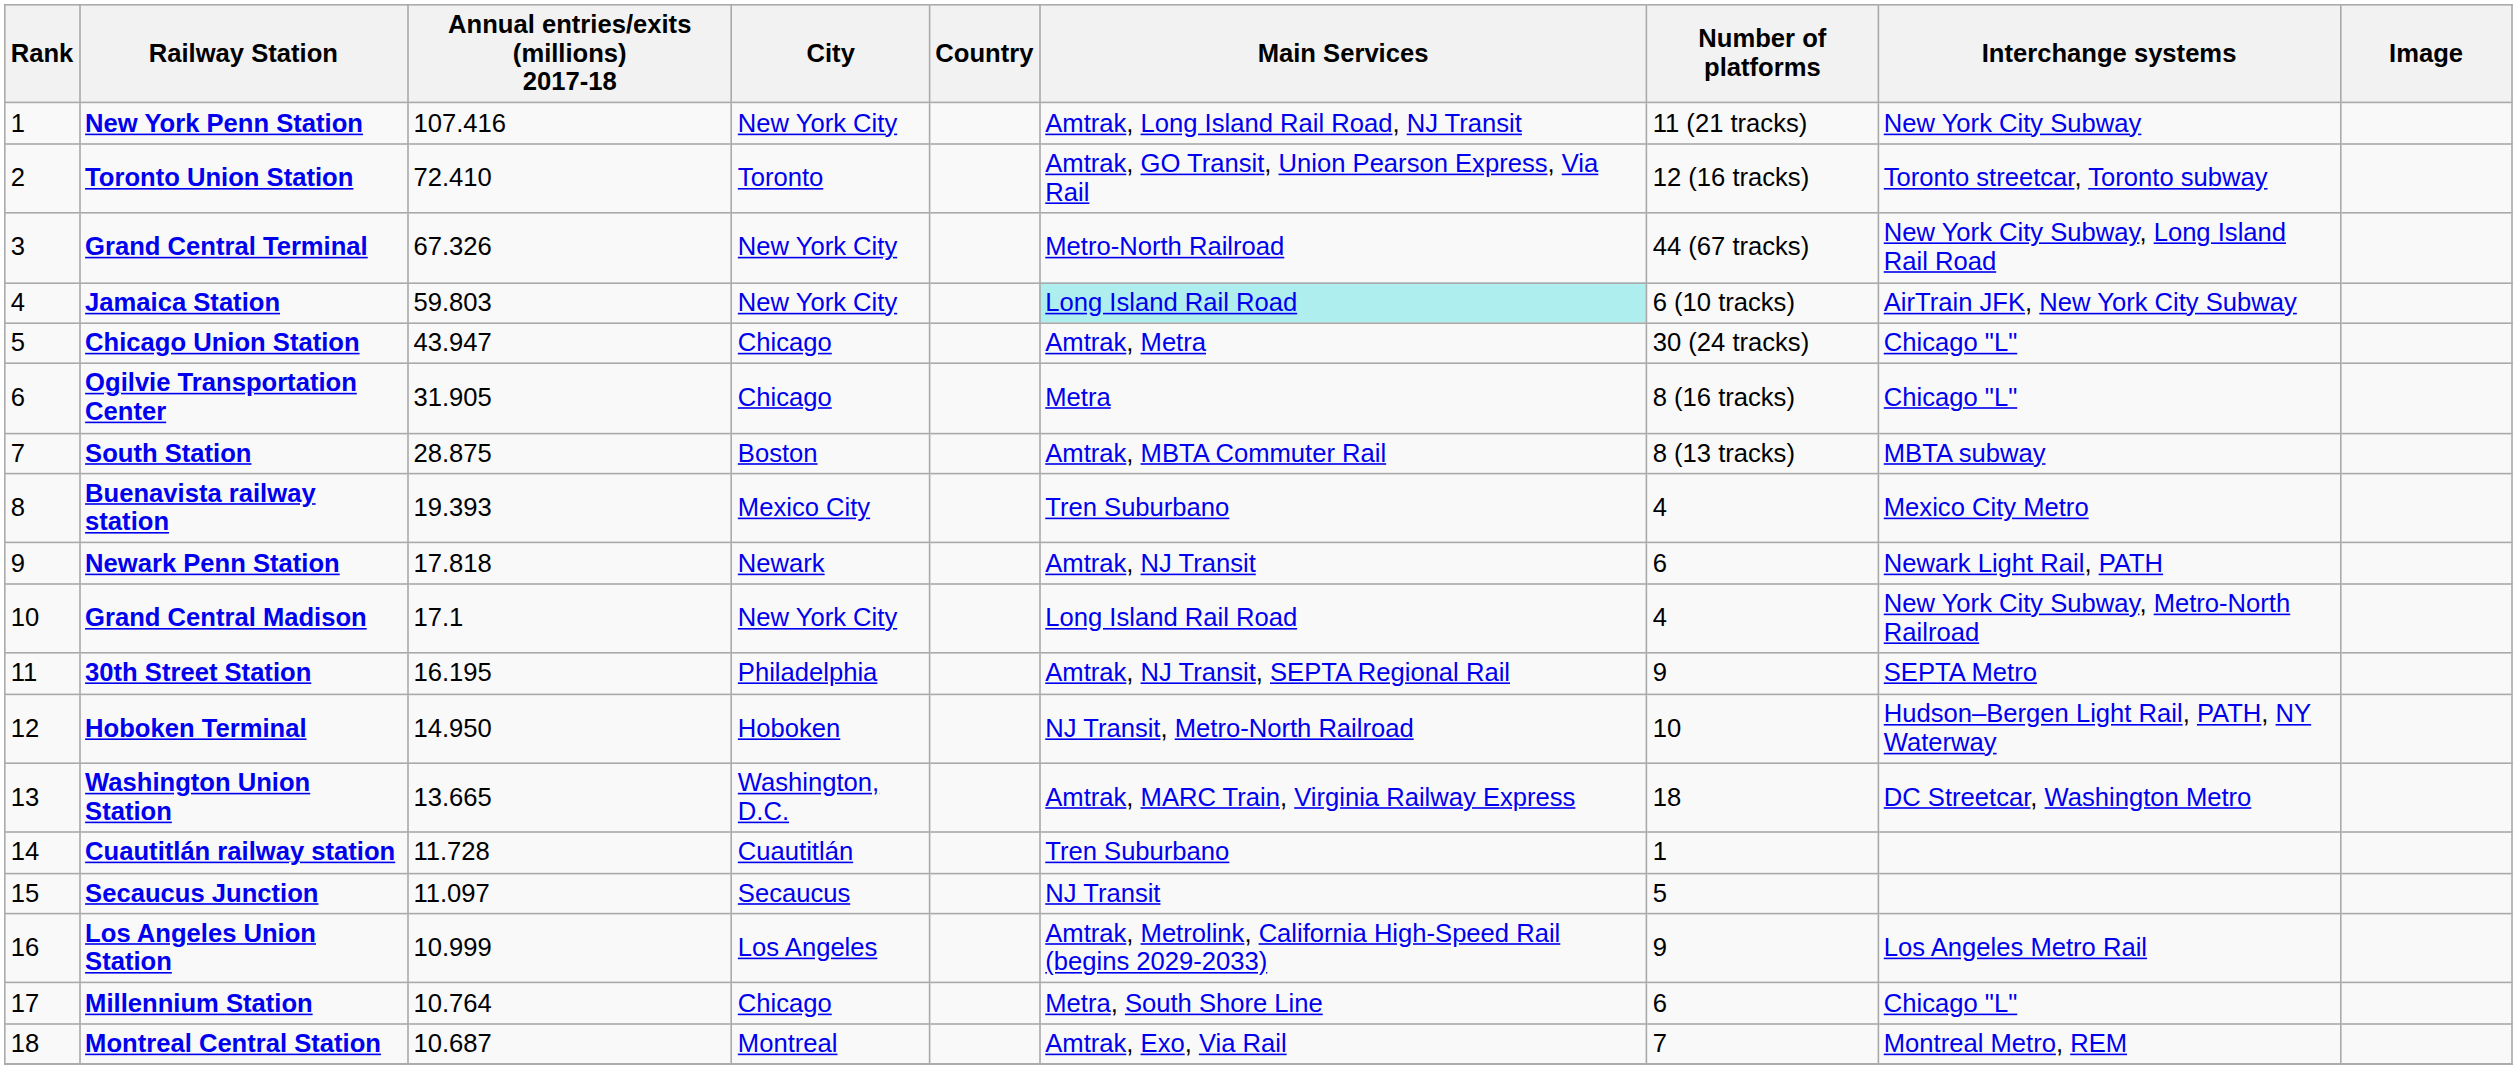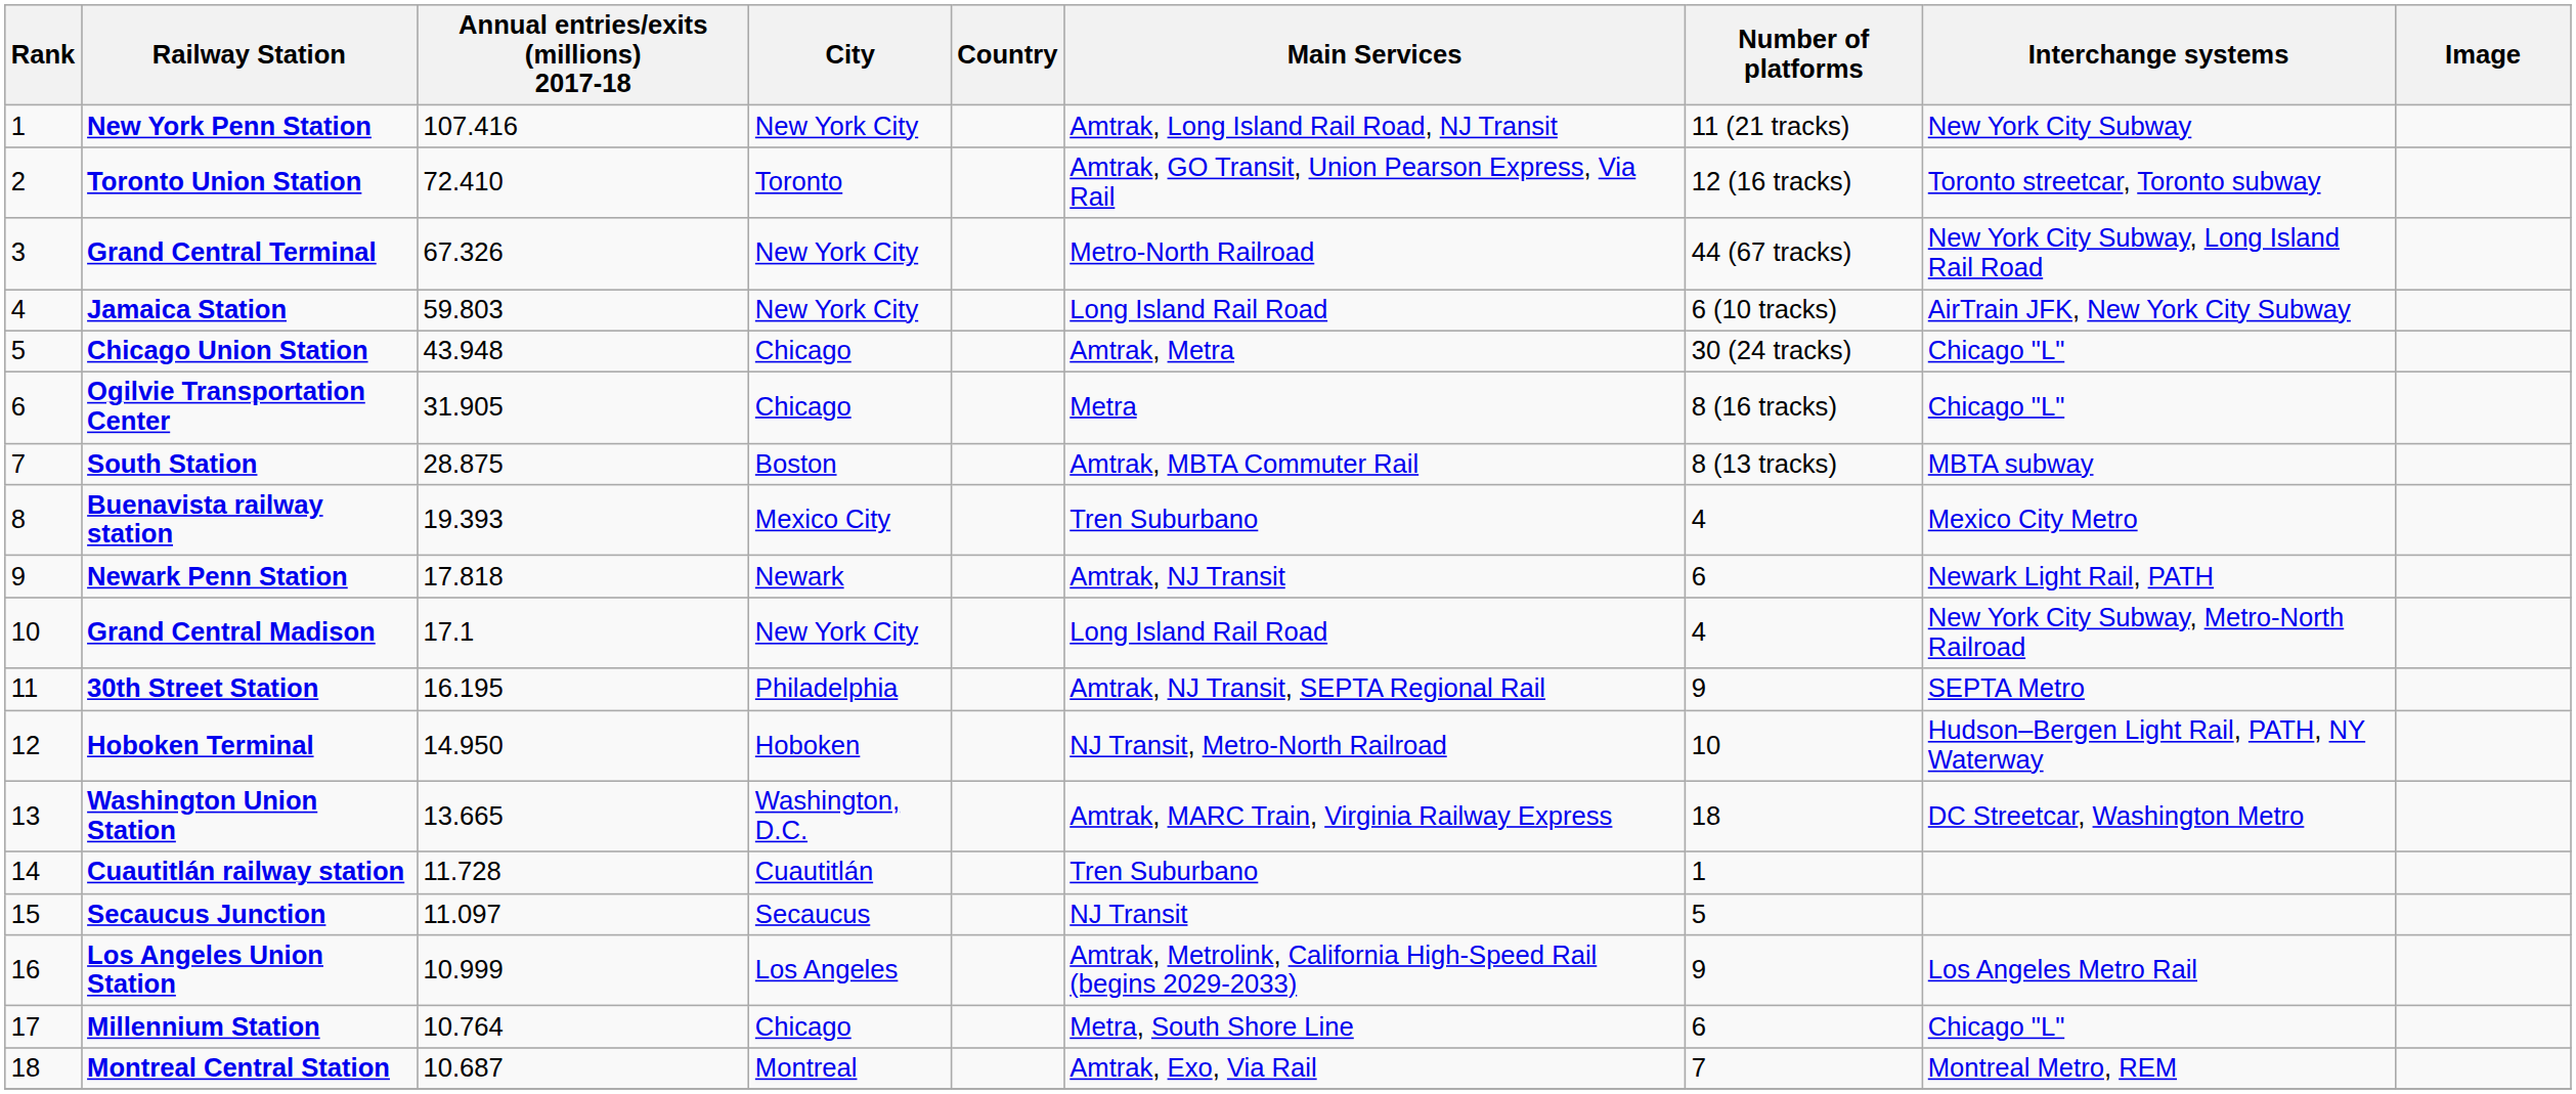Jamaica Station | Main Services: paleturquoise background -> no background
Chicago Union Station | Annual entries/exits (millions) 2017-18: 43.947 -> 43.948
